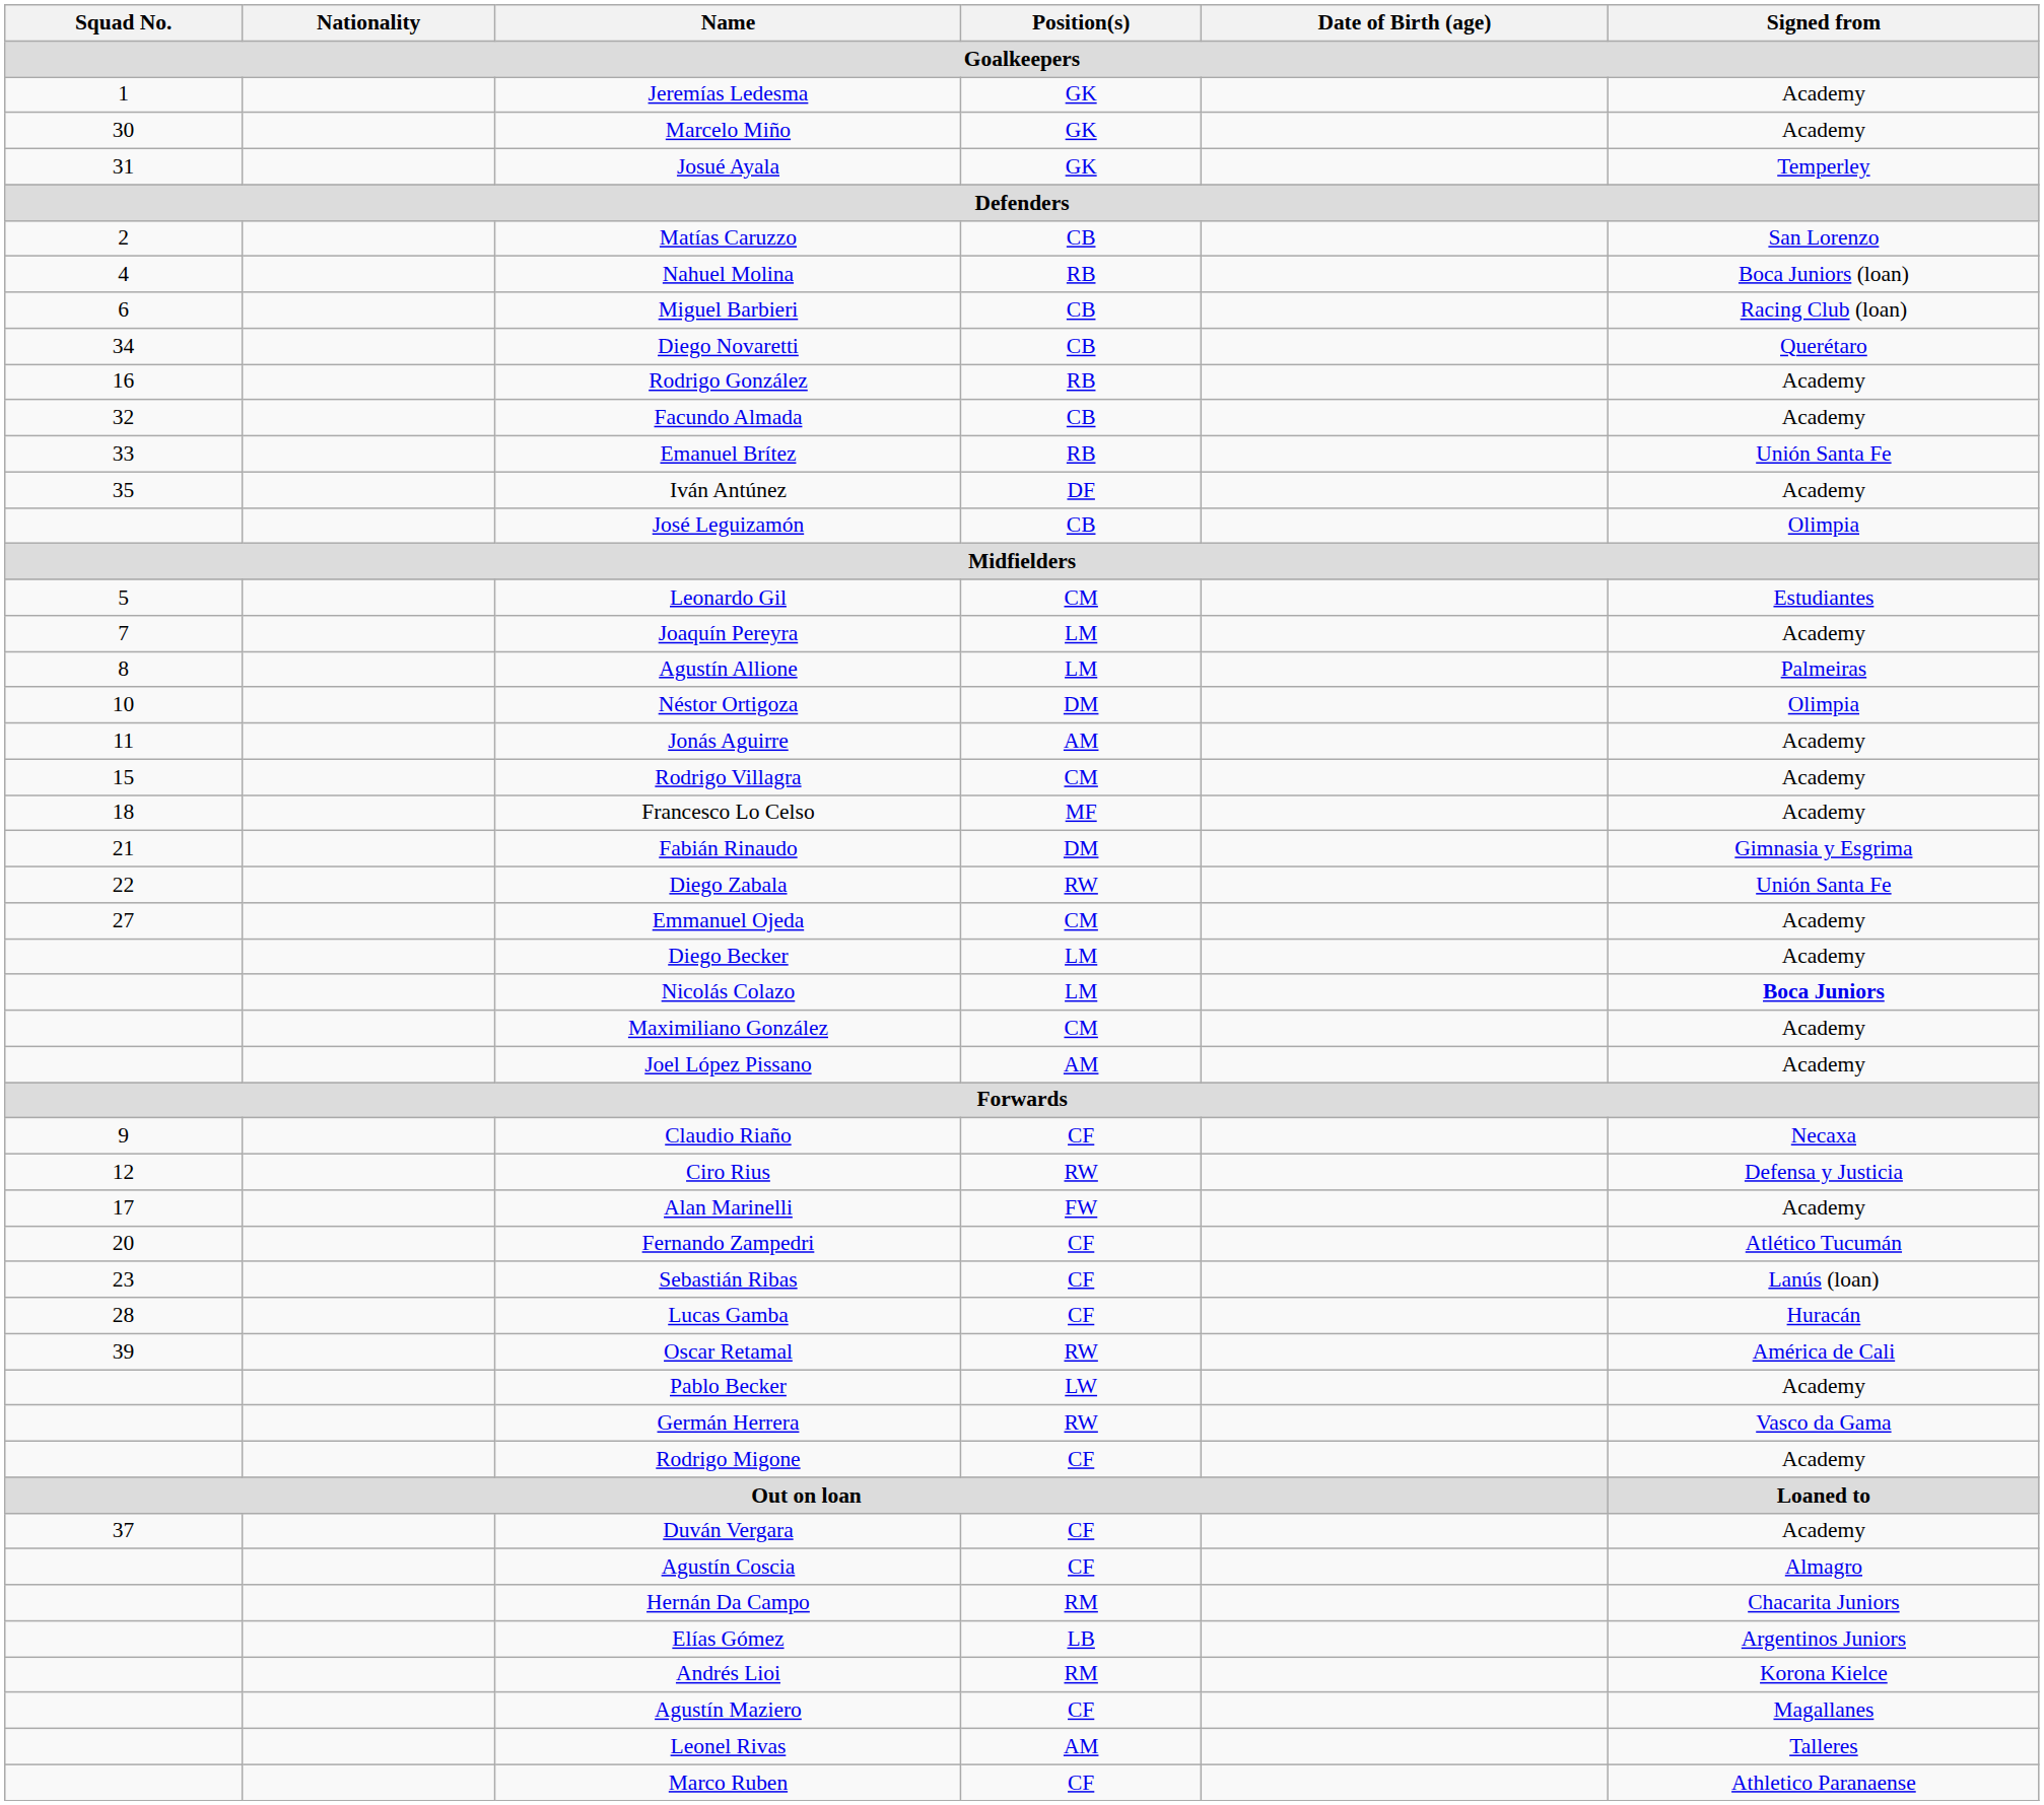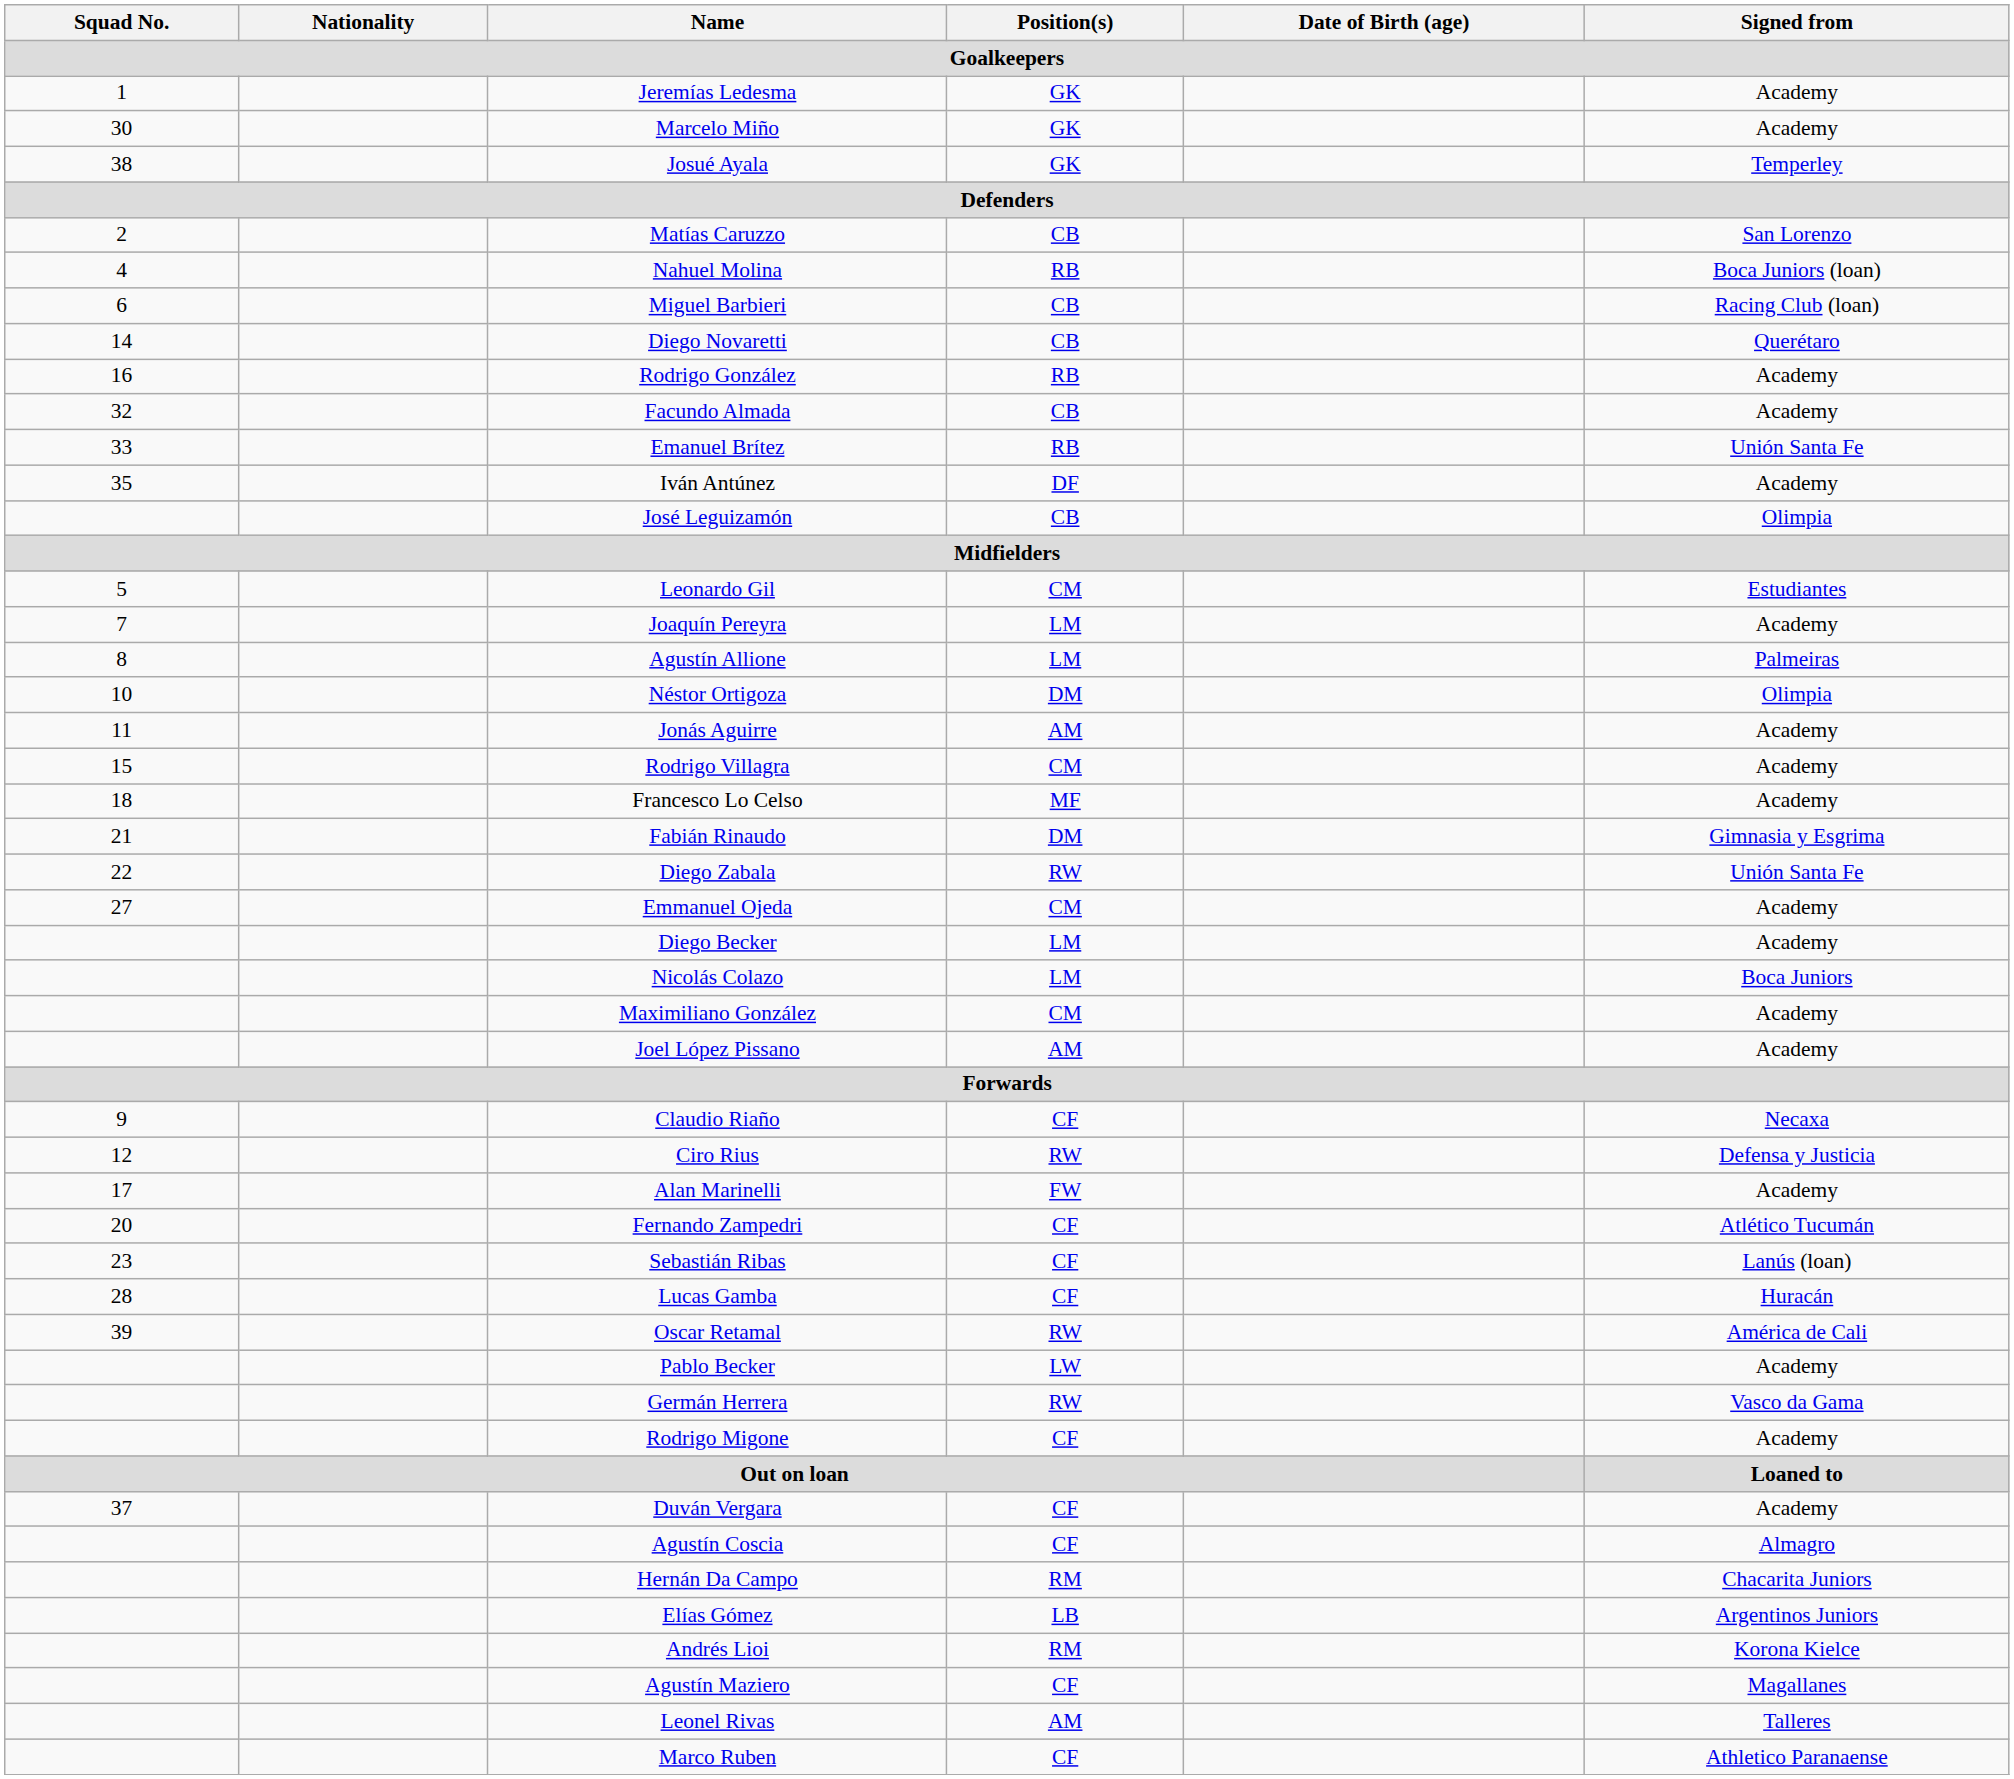Josué Ayala | Squad No. / Goalkeepers: 31 -> 38
Diego Novaretti | Squad No. / Goalkeepers: 34 -> 14
Nicolás Colazo | Signed from / Goalkeepers: bold -> normal
